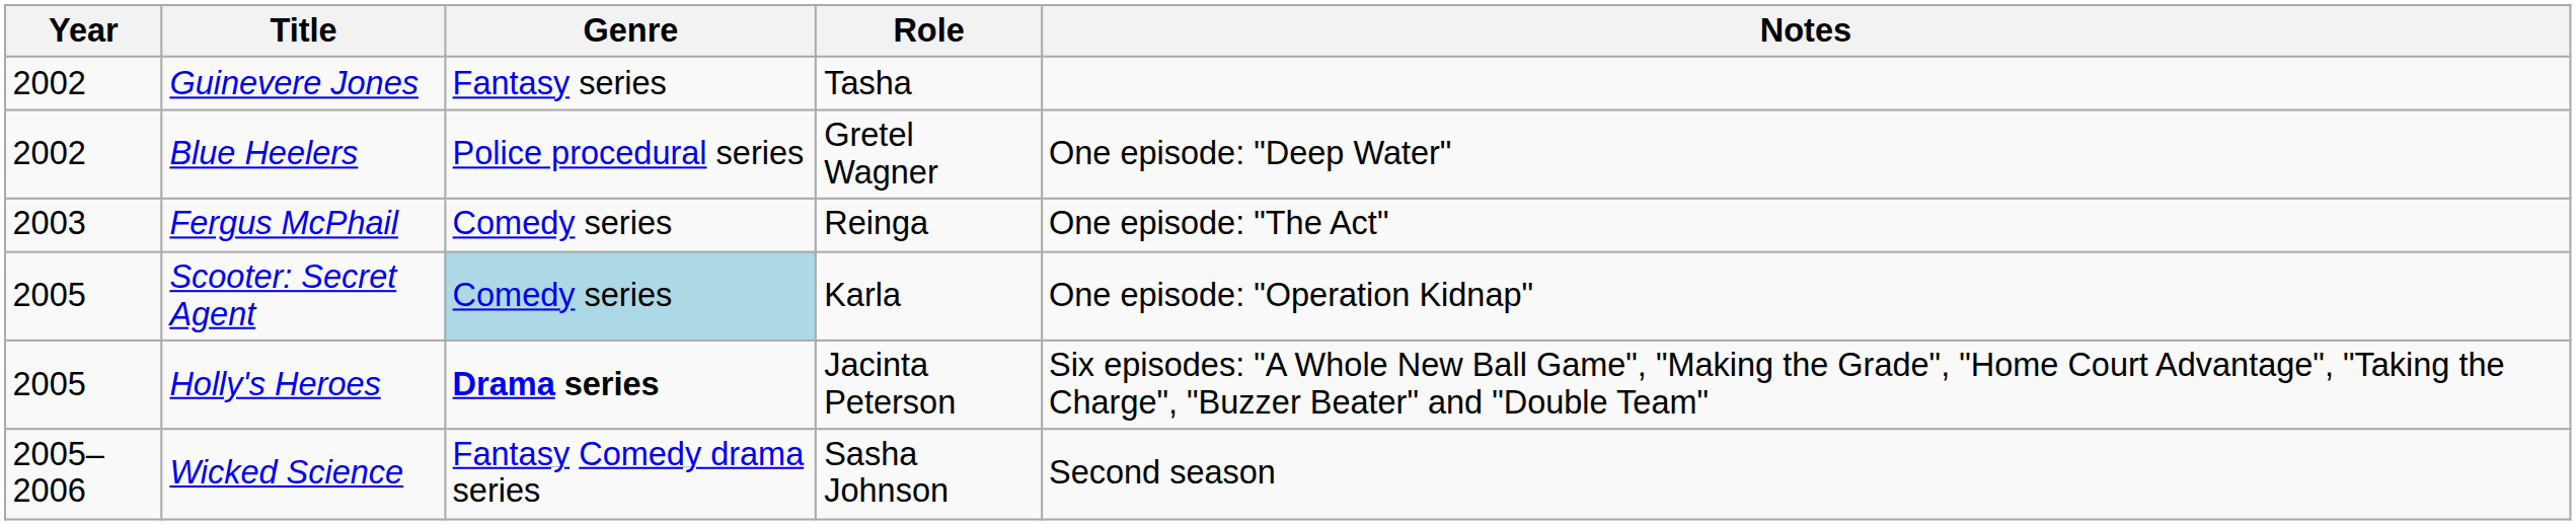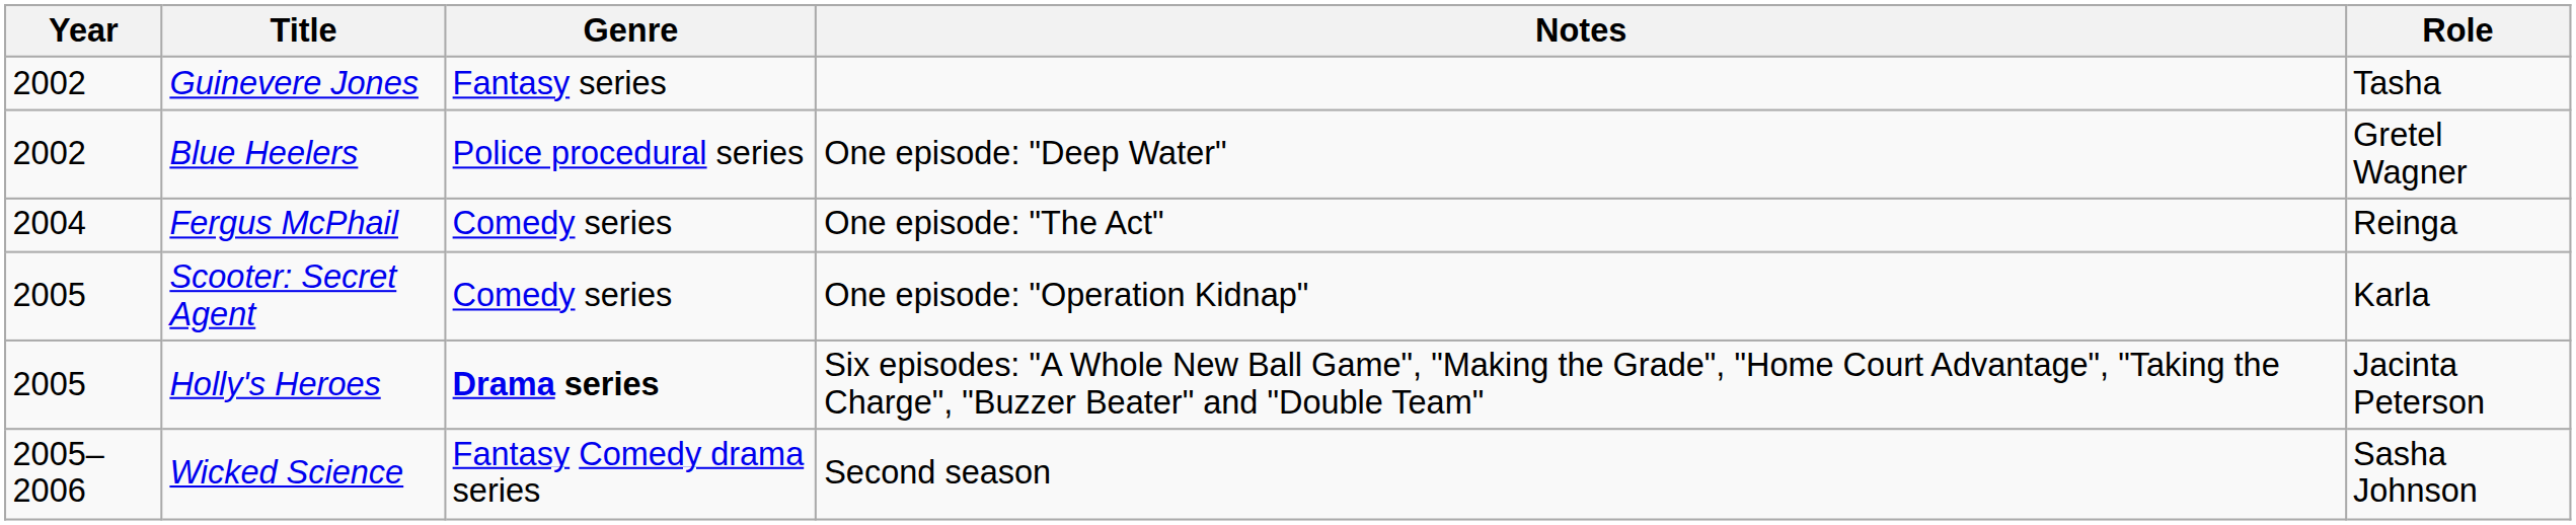columns swapped: Role <-> Notes
Fergus McPhail | Year: 2003 -> 2004
Scooter: Secret Agent | Genre: lightblue background -> no background
